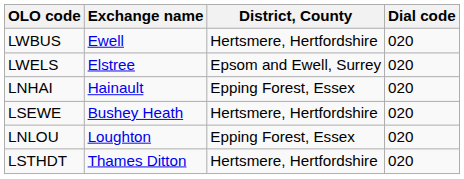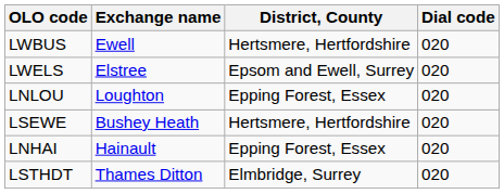rows swapped: LNHAI <-> LNLOU
LSTHDT | District, County: Hertsmere, Hertfordshire -> Elmbridge, Surrey
